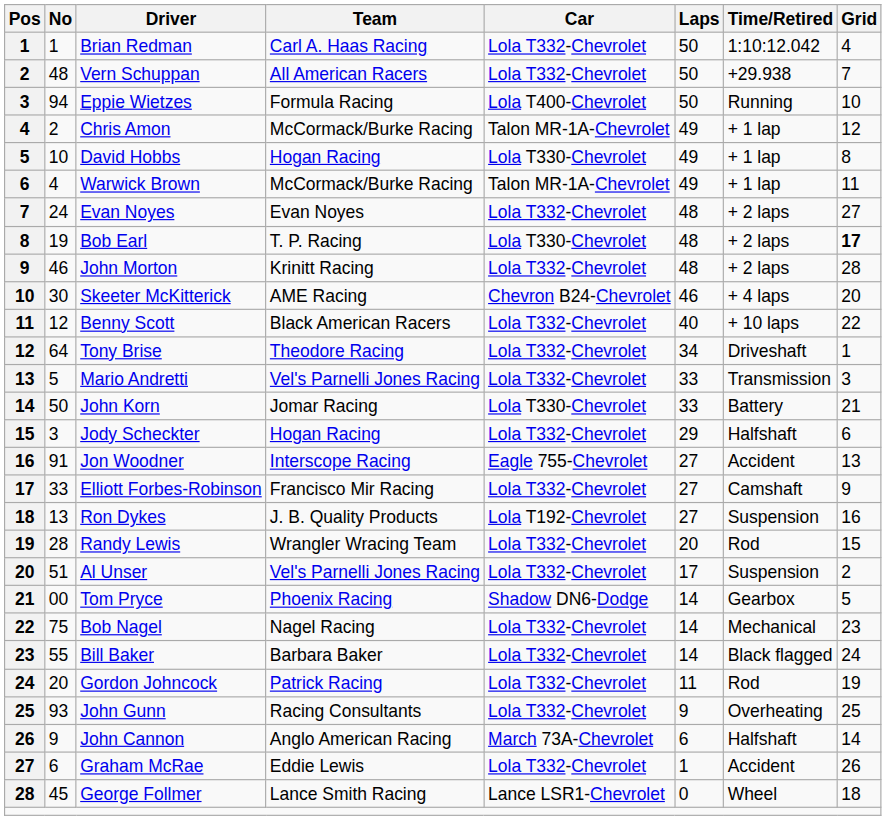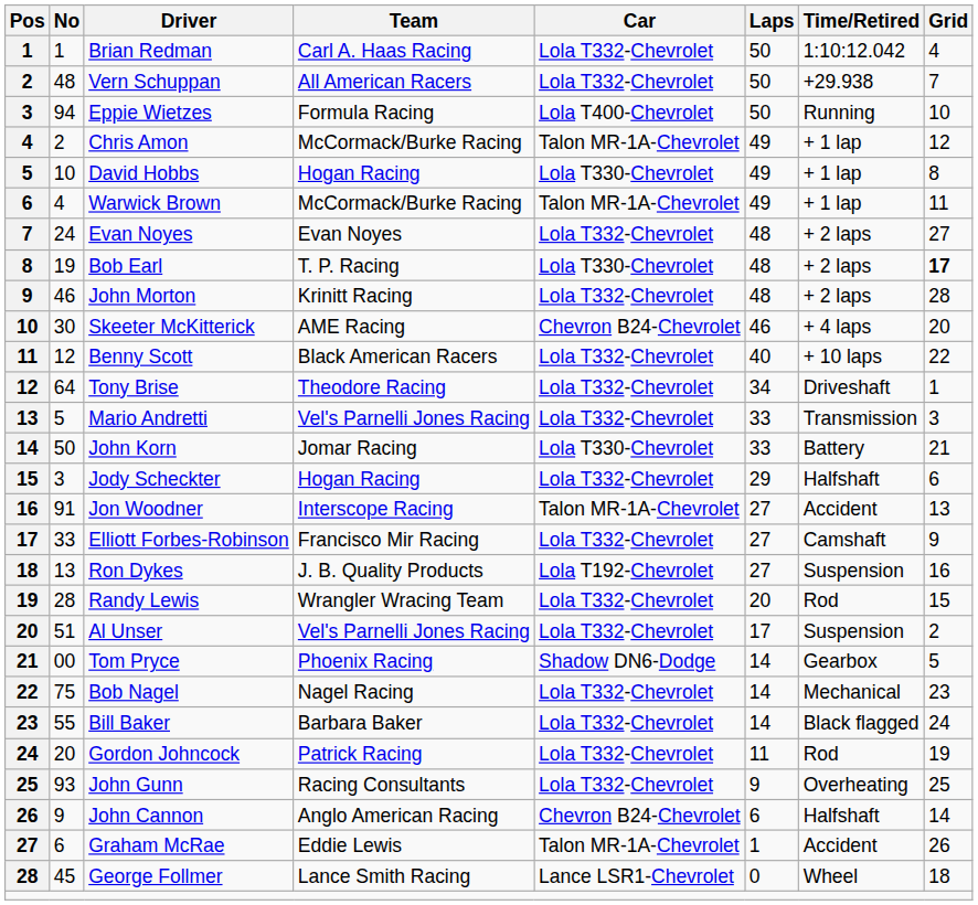Jon Woodner | Car: Eagle 755-Chevrolet -> Talon MR-1A-Chevrolet
John Cannon | Car: March 73A-Chevrolet -> Chevron B24-Chevrolet
Graham McRae | Car: Lola T332-Chevrolet -> Talon MR-1A-Chevrolet
